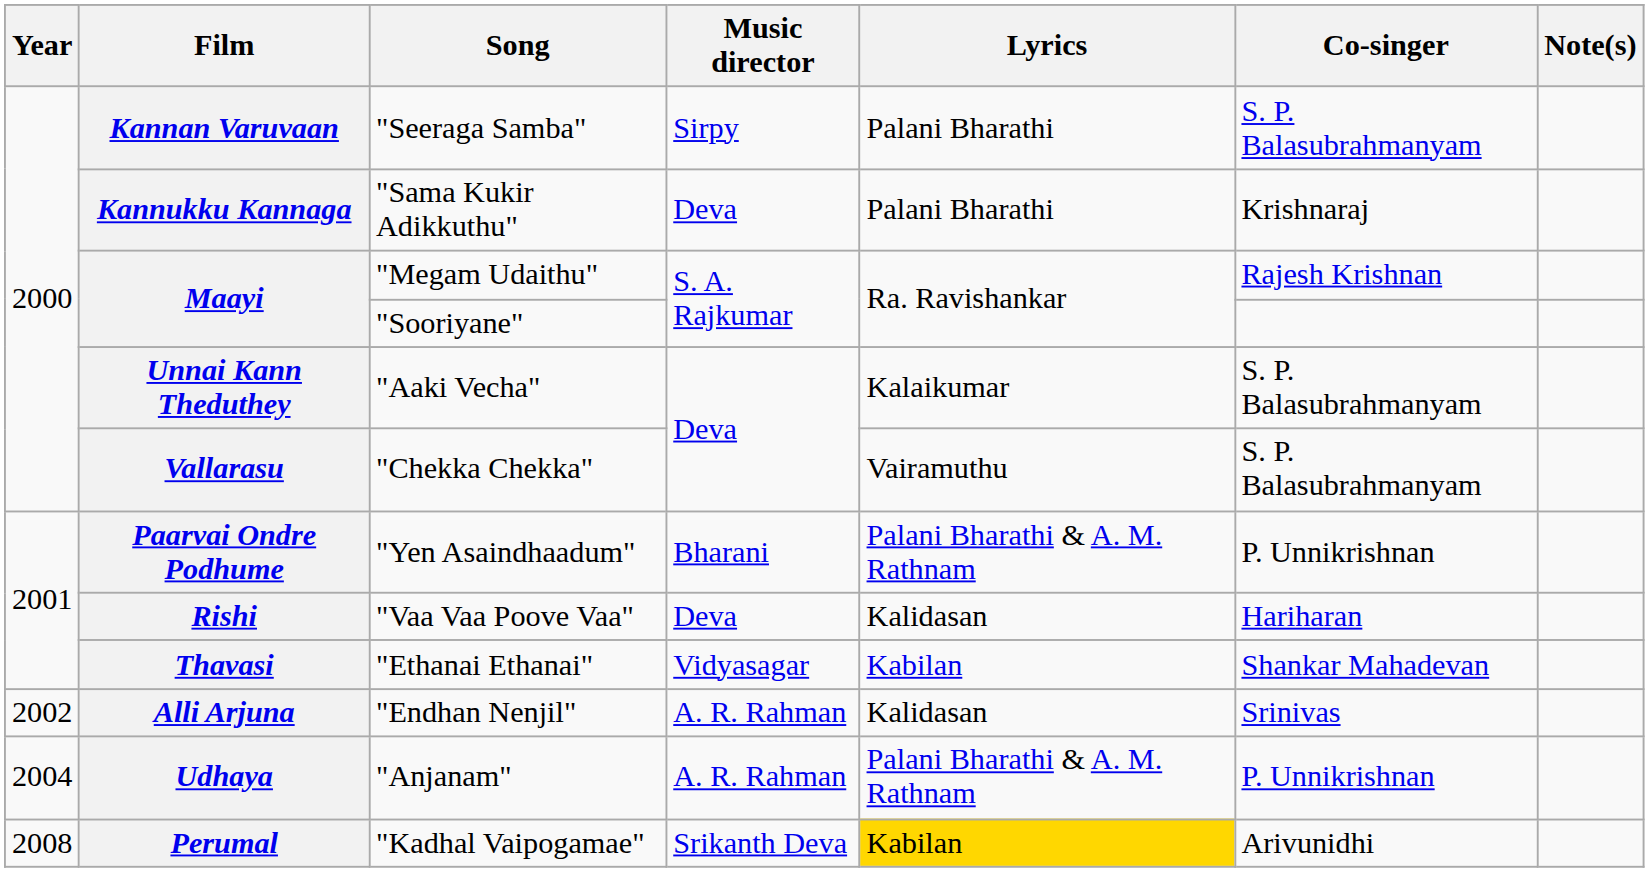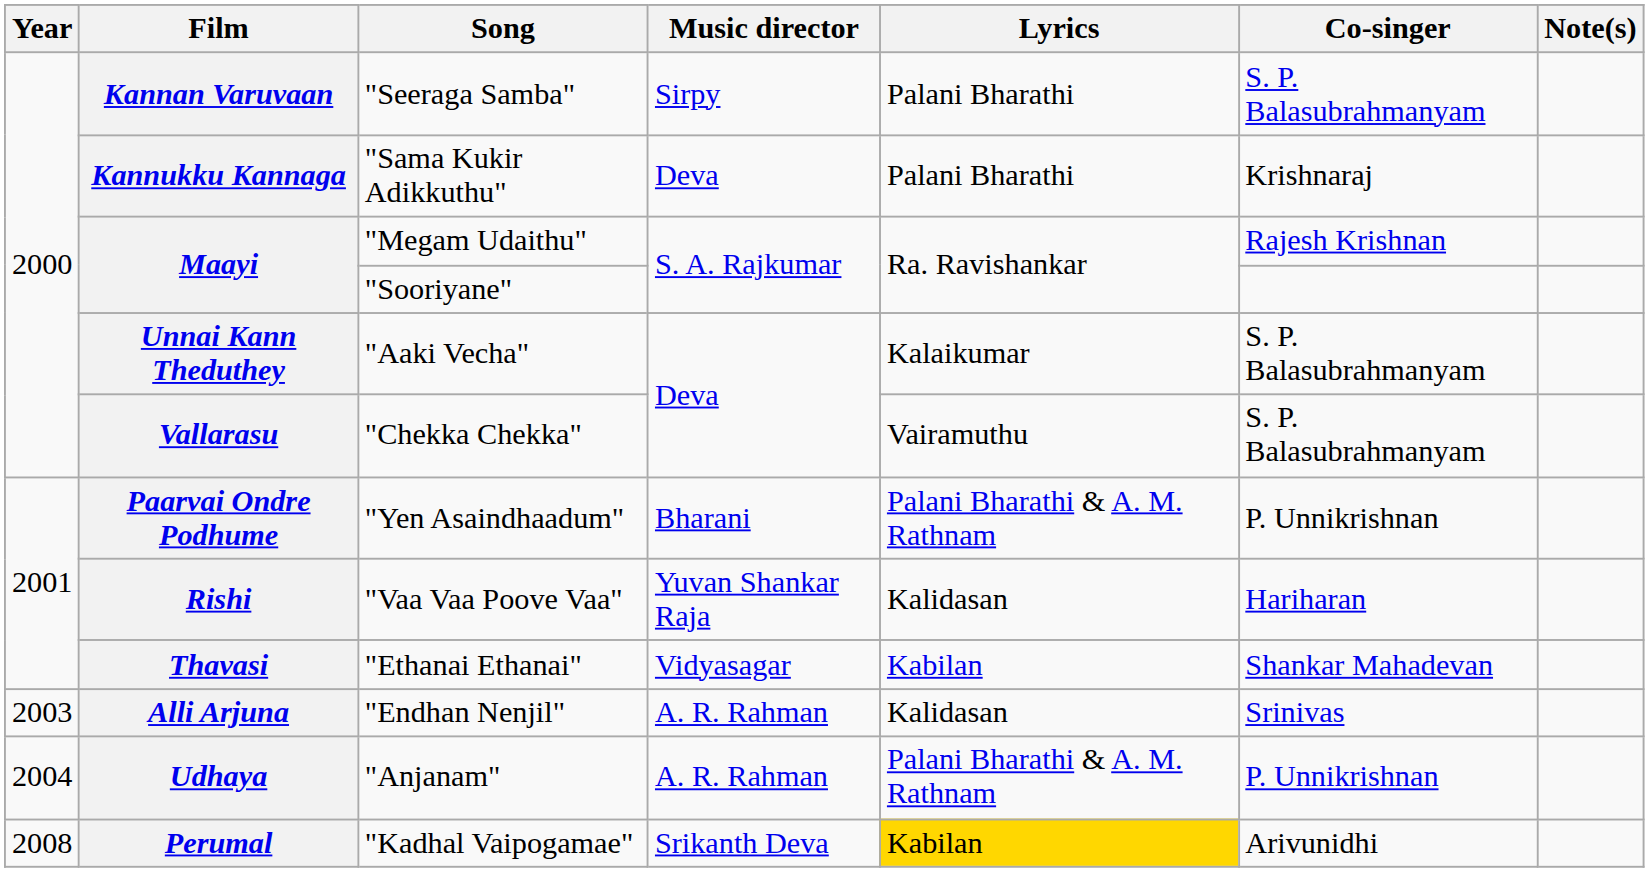Rishi | Music director: Deva -> Yuvan Shankar Raja
Alli Arjuna | Year: 2002 -> 2003
